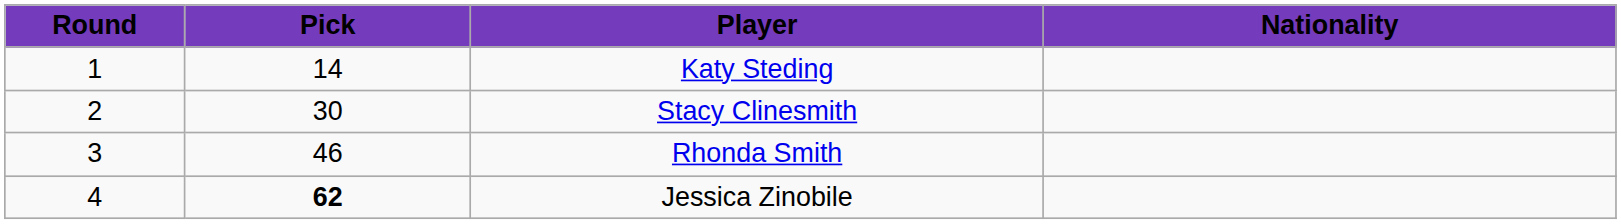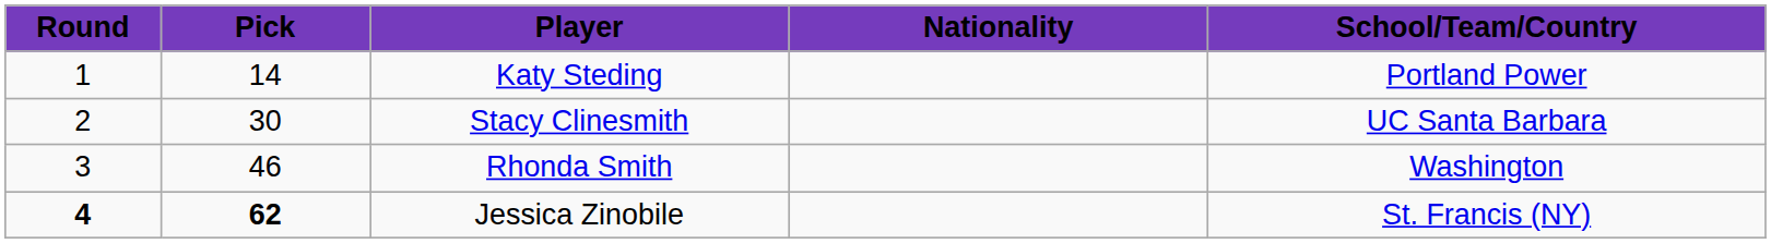+ column: School/Team/Country | Portland Power | UC Santa Barbara | Washington | St. Francis (NY)
Jessica Zinobile | Round: normal -> bold
